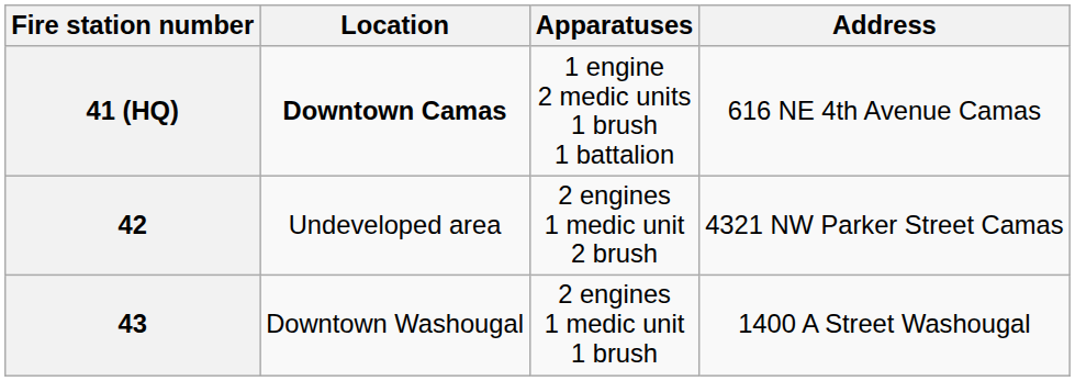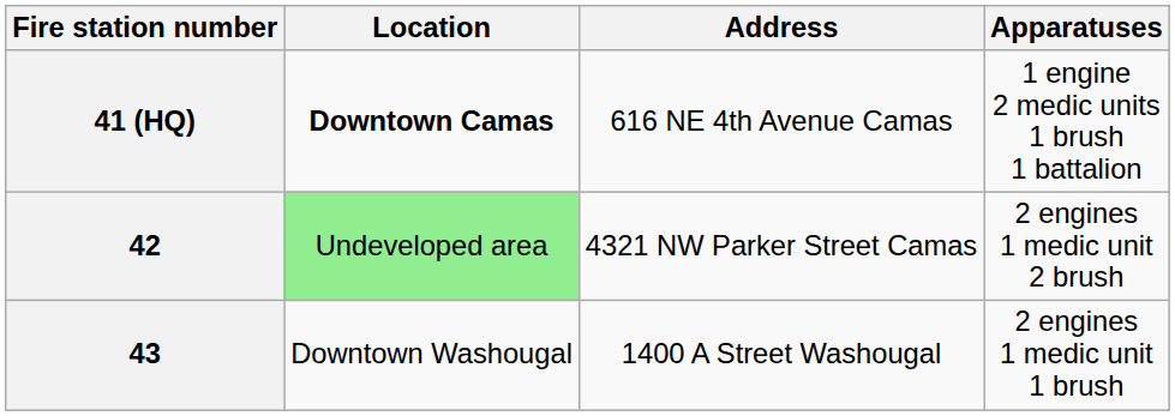columns swapped: Address <-> Apparatuses
42 | Location: no background -> lightgreen background
